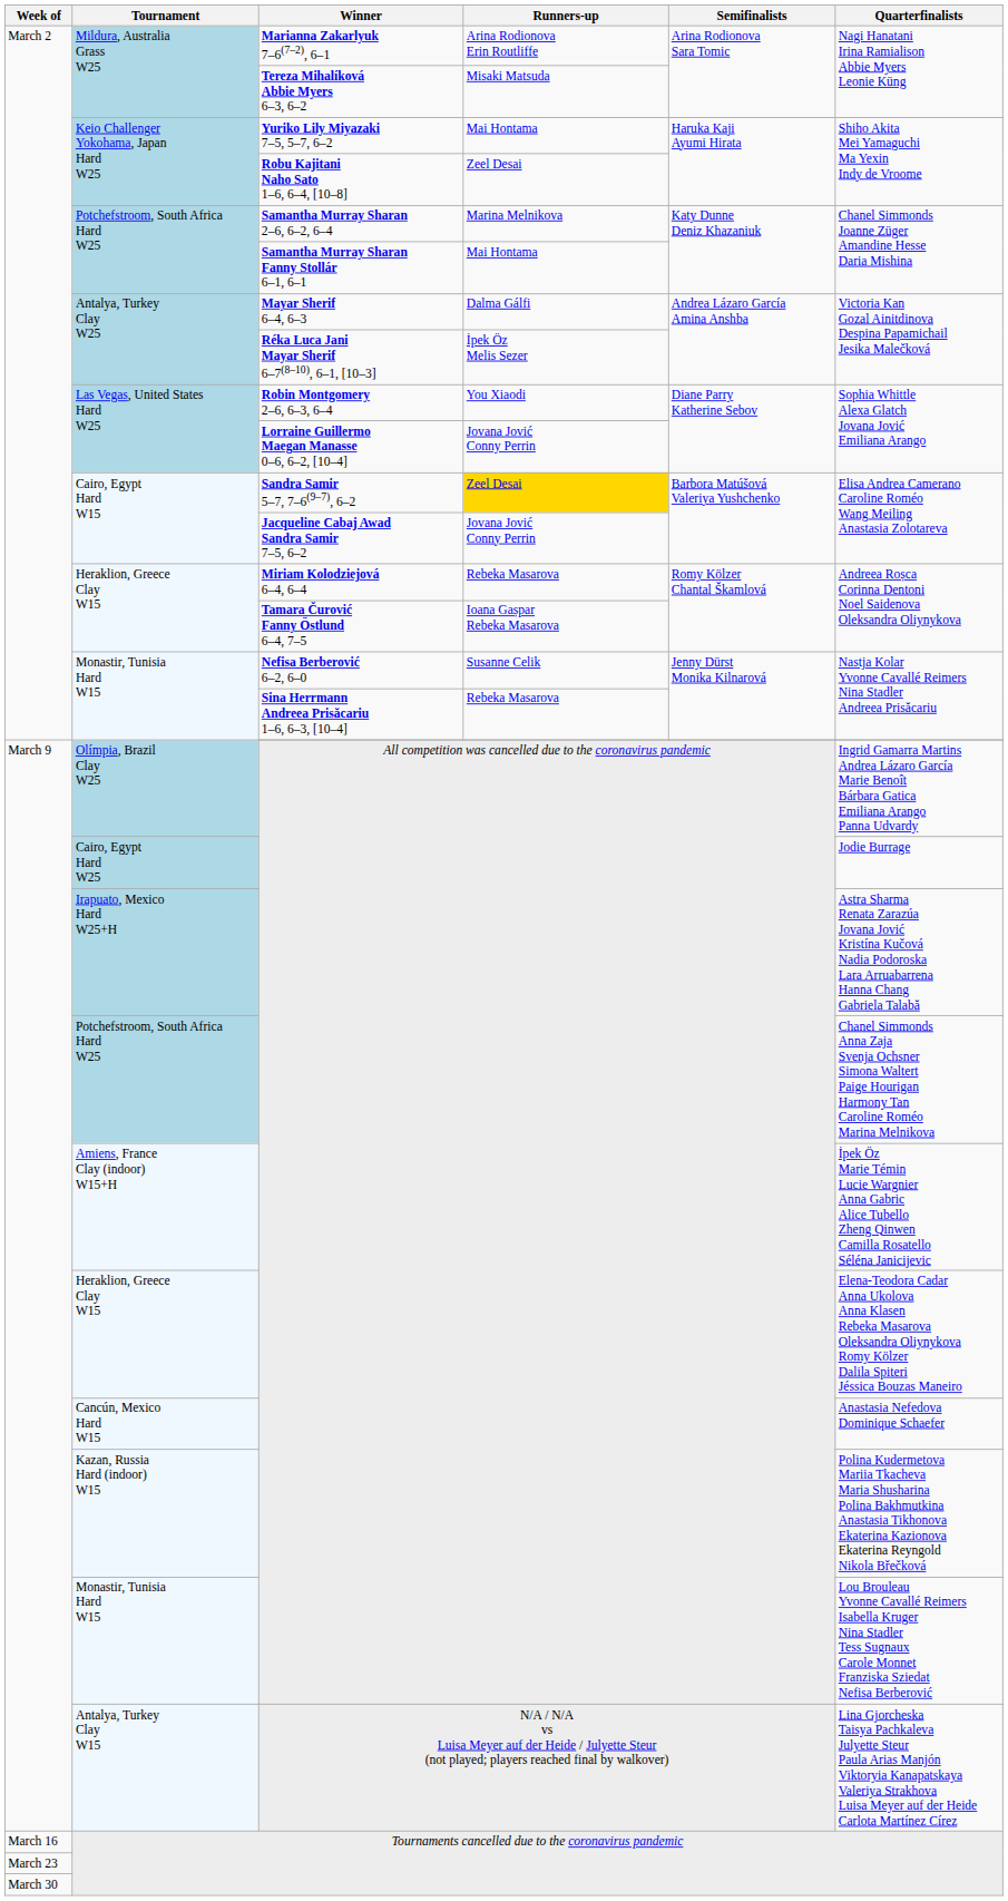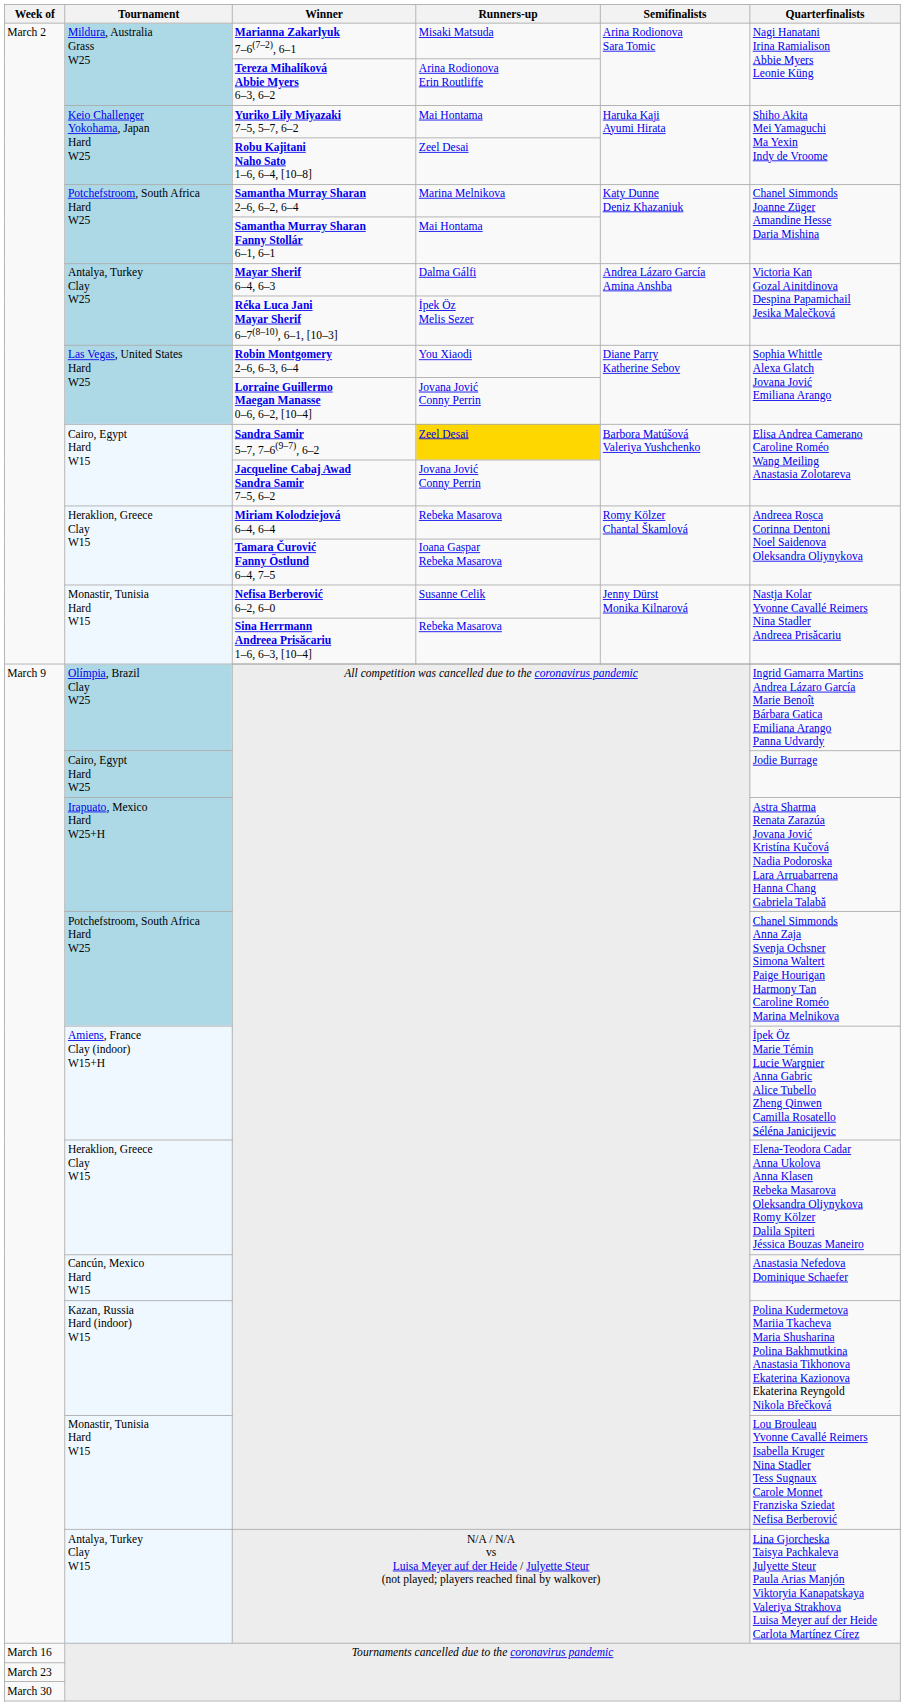Marianna Zakarlyuk 7–6(7–2), 6–1 | Runners-up: Arina Rodionova Erin Routliffe -> Misaki Matsuda
Tereza Mihalíková Abbie Myers 6–3, 6–2 | Runners-up: Misaki Matsuda -> Arina Rodionova Erin Routliffe
